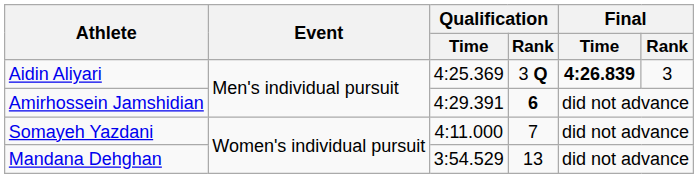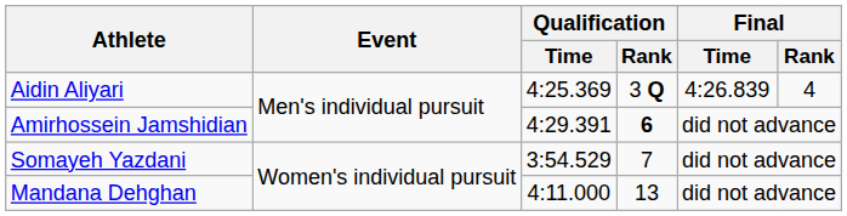Aidin Aliyari | Final / Time: bold -> normal
Aidin Aliyari | Final / Rank: 3 -> 4
Somayeh Yazdani | Qualification / Time: 4:11.000 -> 3:54.529
Mandana Dehghan | Qualification / Time: 3:54.529 -> 4:11.000
